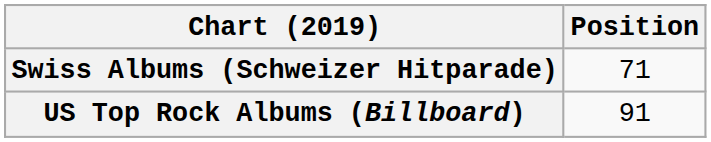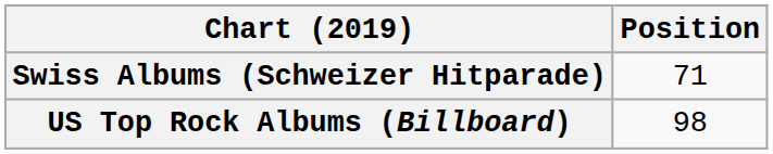US Top Rock Albums (Billboard) | Position: 91 -> 98
